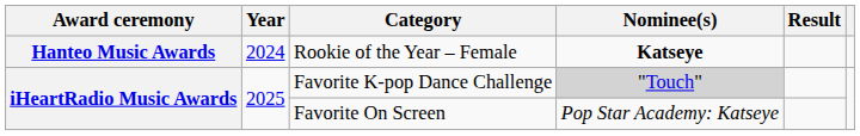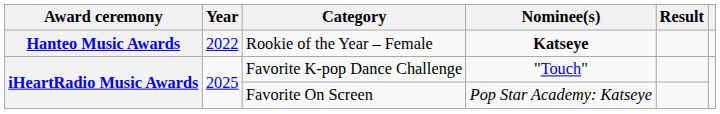Rookie of the Year – Female | Year: 2024 -> 2022
Favorite K-pop Dance Challenge | Nominee(s): lightgrey background -> no background
